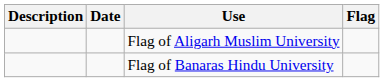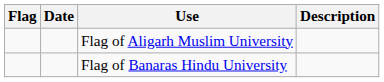columns swapped: Flag <-> Description
